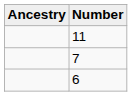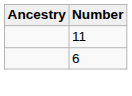- row: 7
